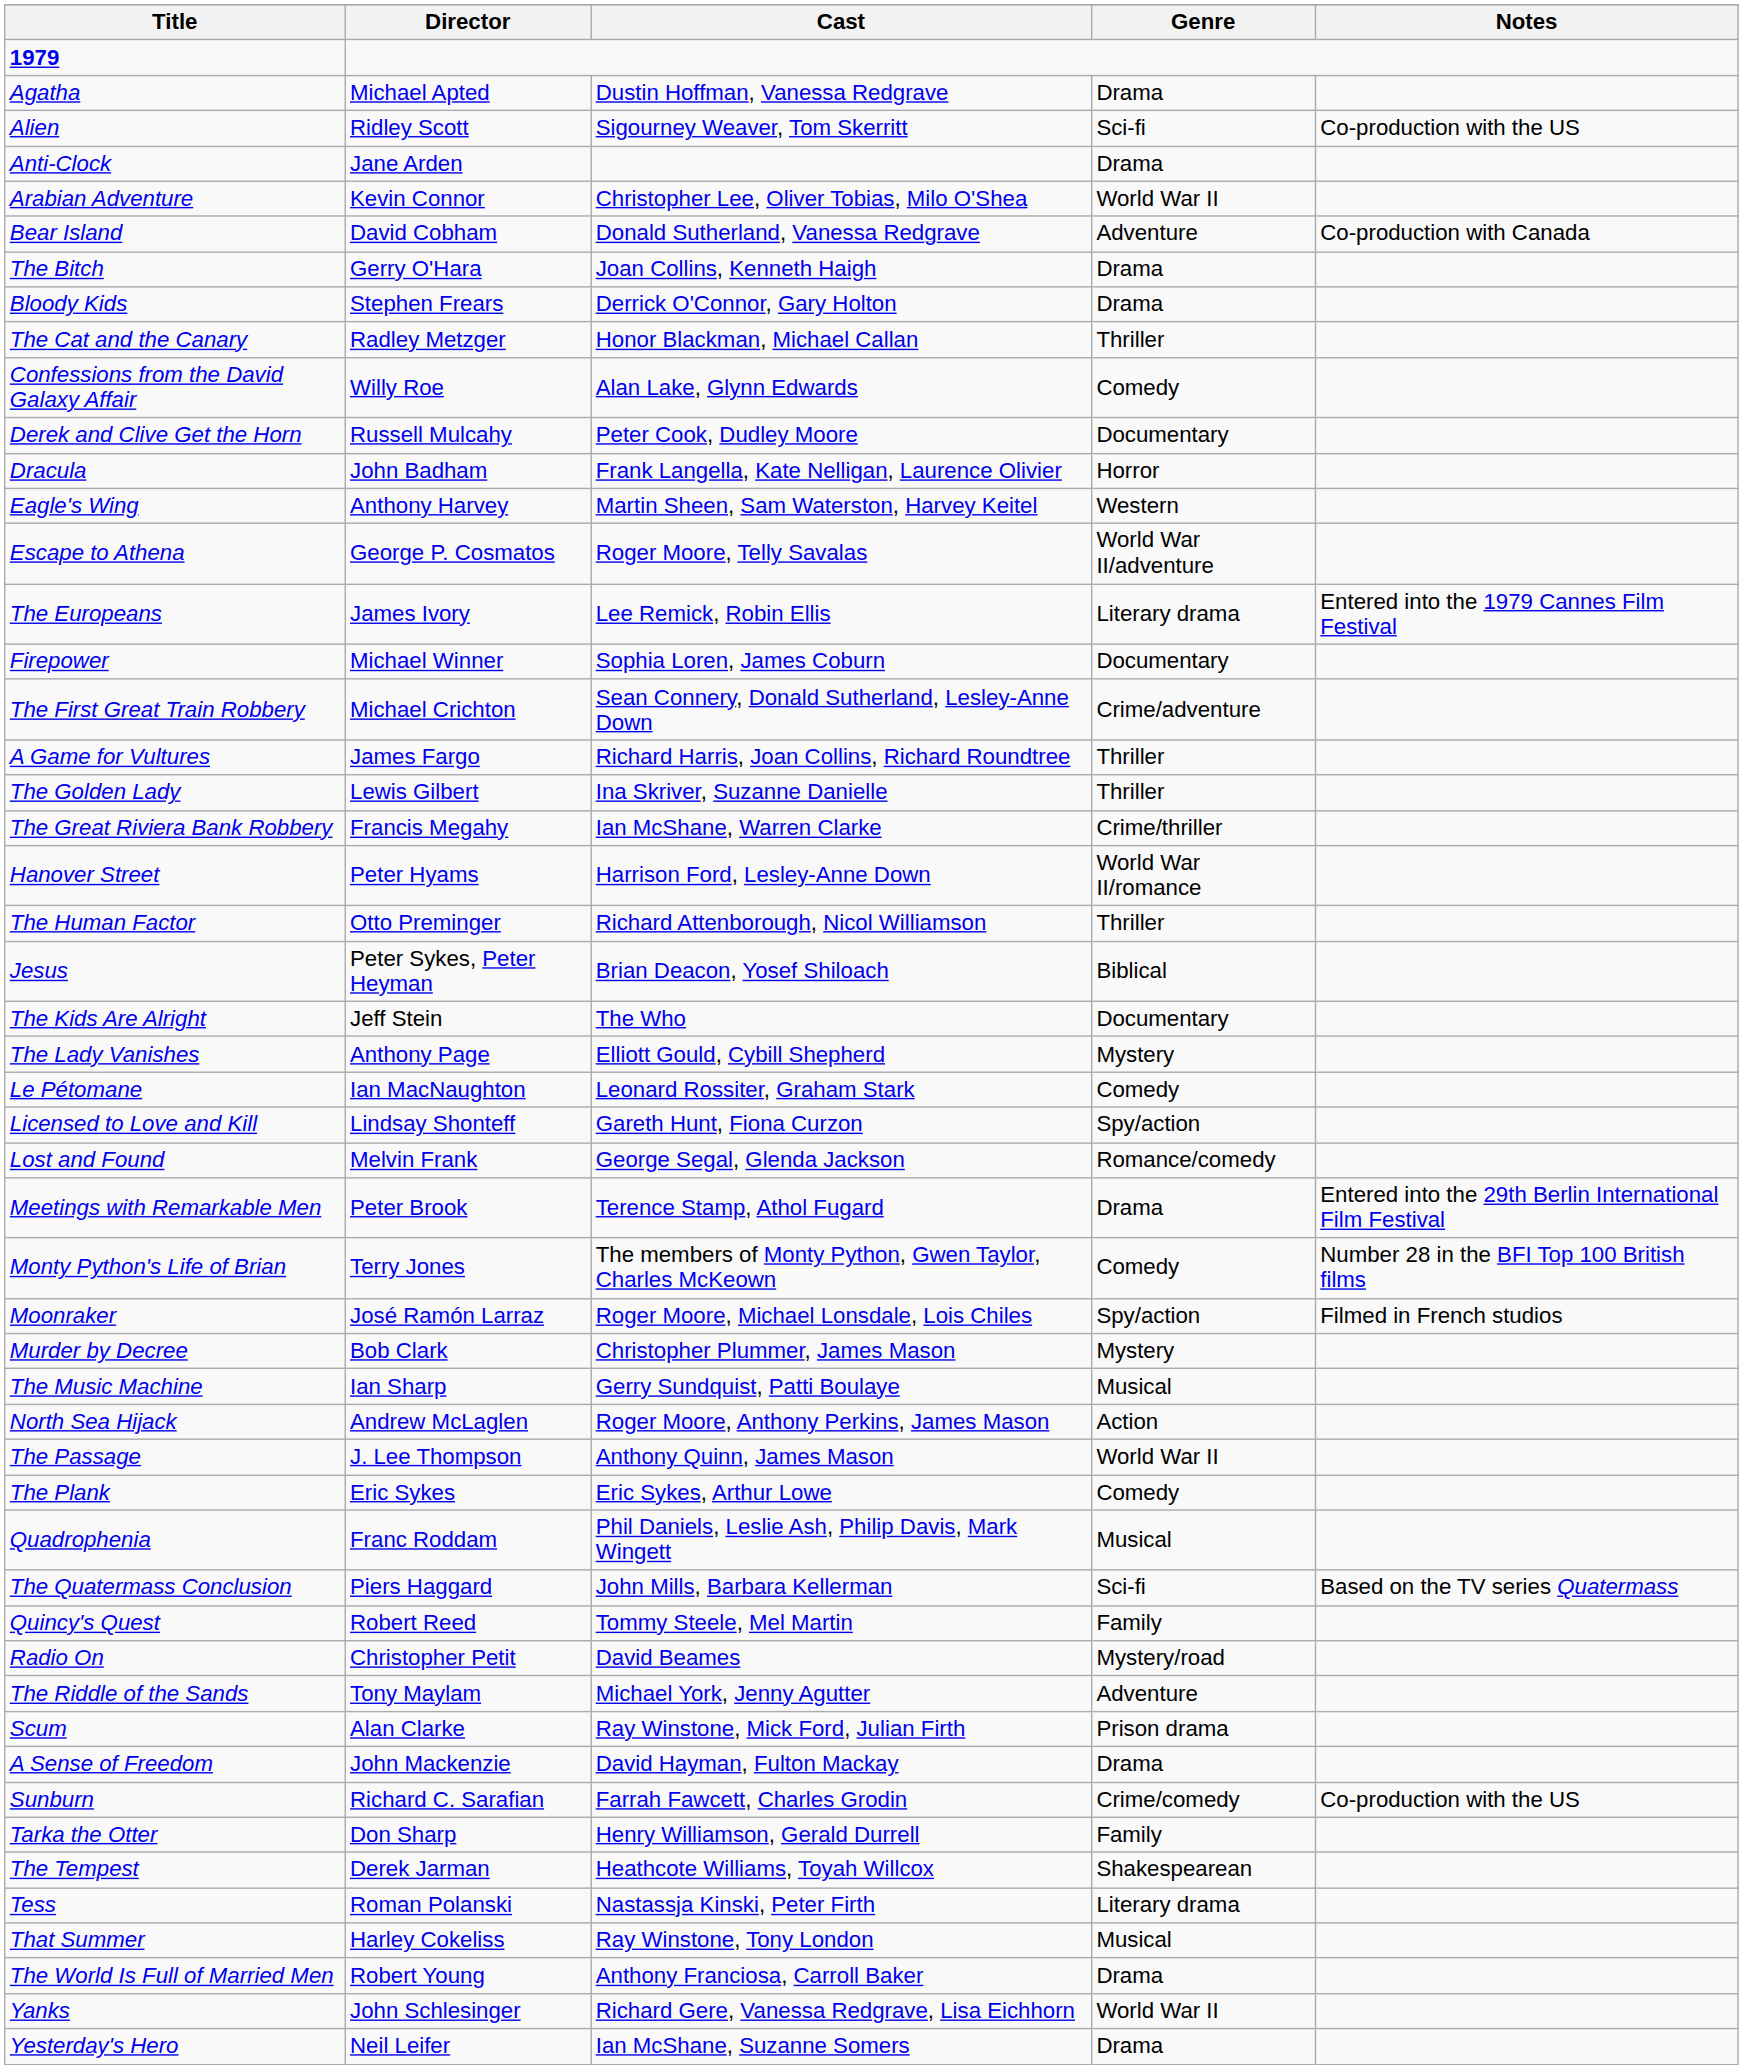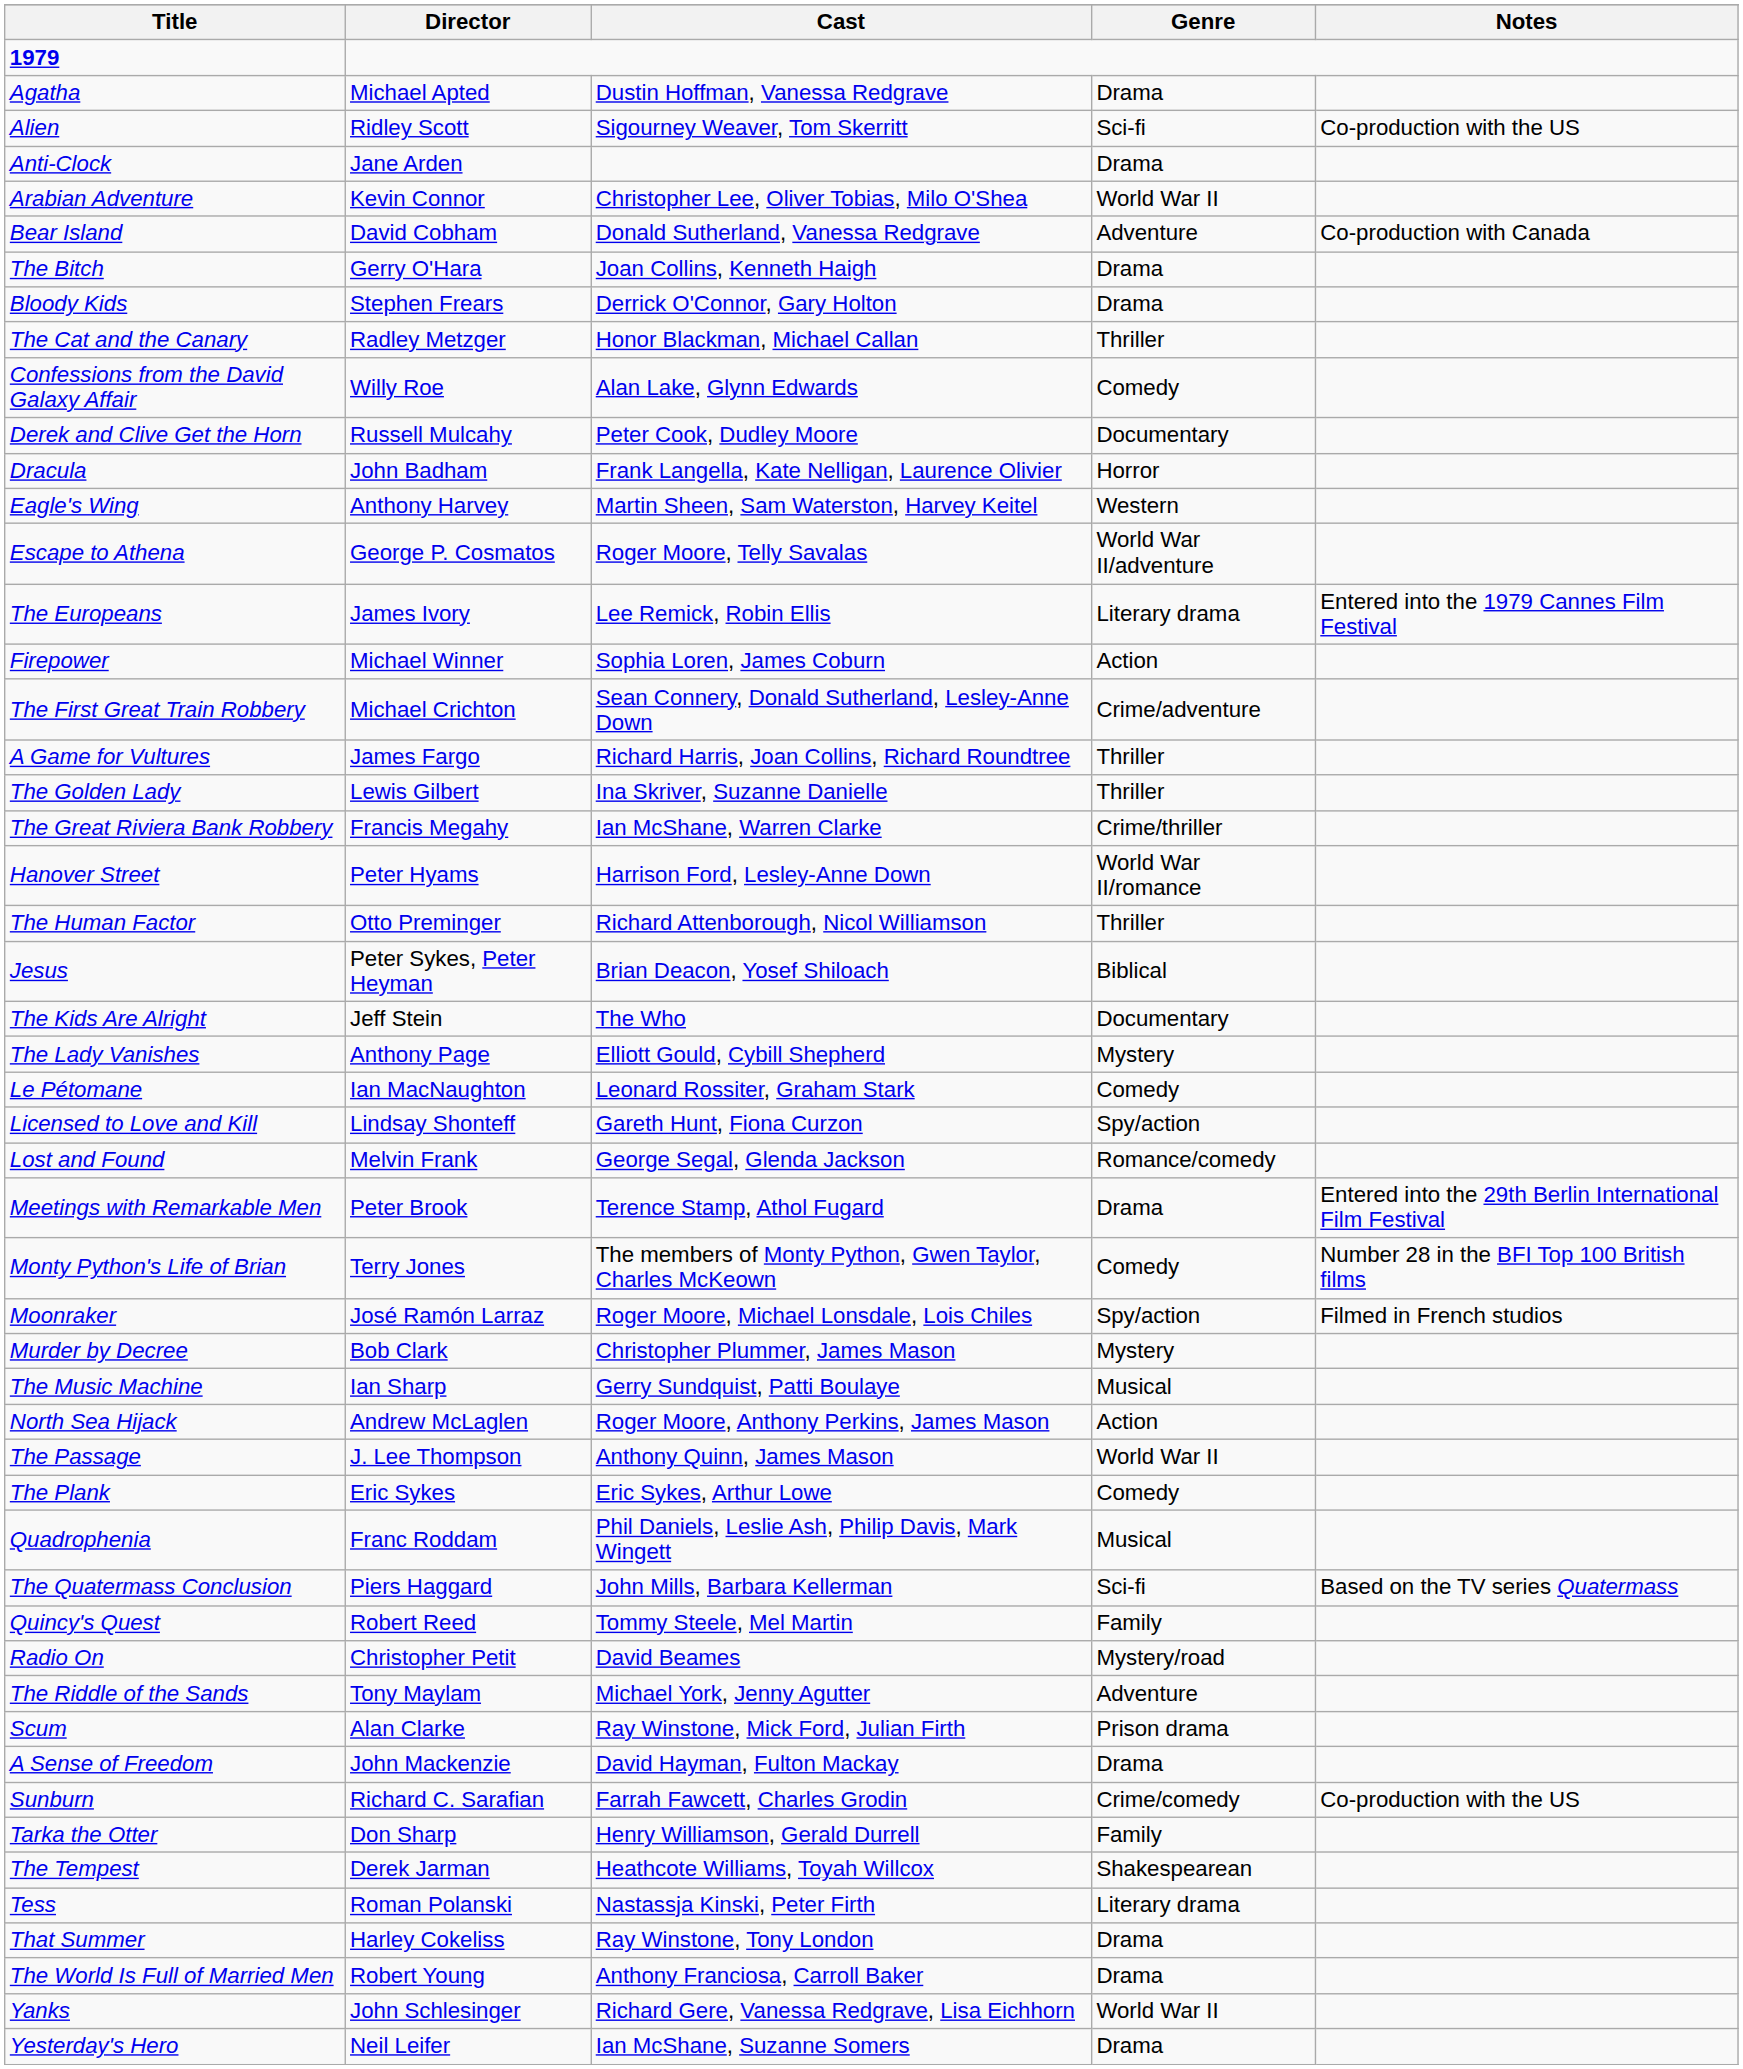Firepower | Genre: Documentary -> Action
That Summer | Genre: Musical -> Drama
